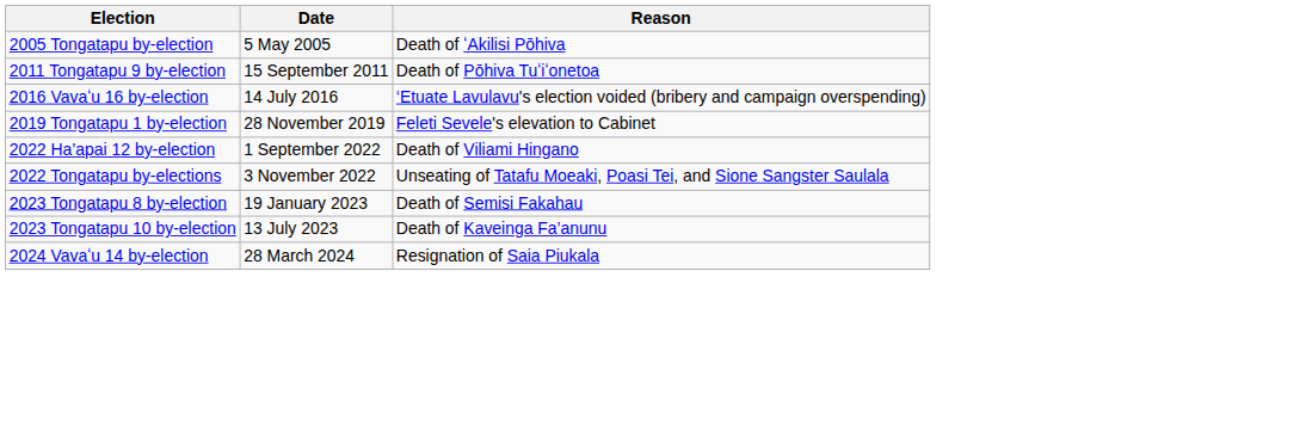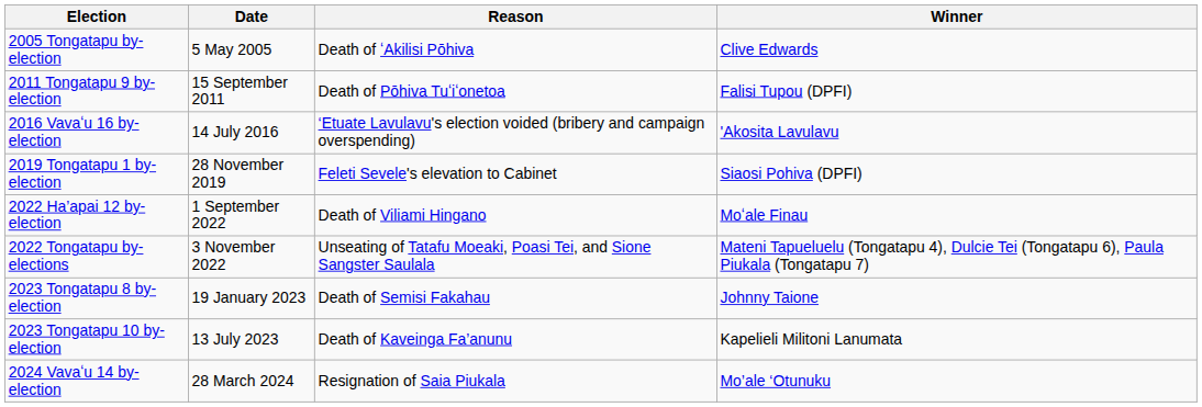+ column: Winner | Clive Edwards | Falisi Tupou (DPFI) | 'Akosita Lavulavu | Siaosi Pohiva (DPFI) | Moʻale Finau | Mateni Tapueluelu (Tongatapu 4), Dulcie Tei (Tongatapu 6), Paula Piukala (Tongatapu 7) | Johnny Taione | Kapelieli Militoni Lanumata | Mo’ale ‘Otunuku
